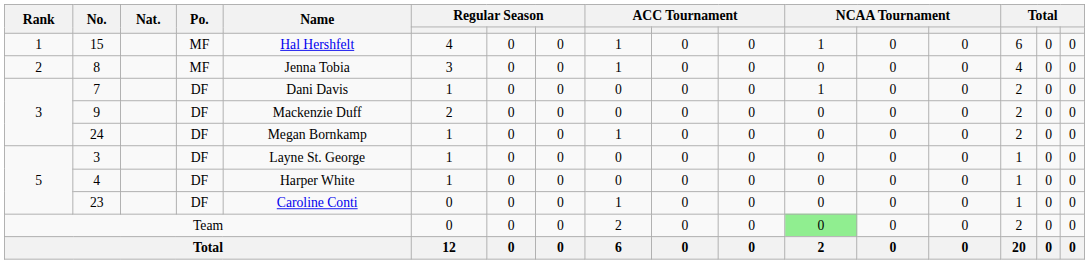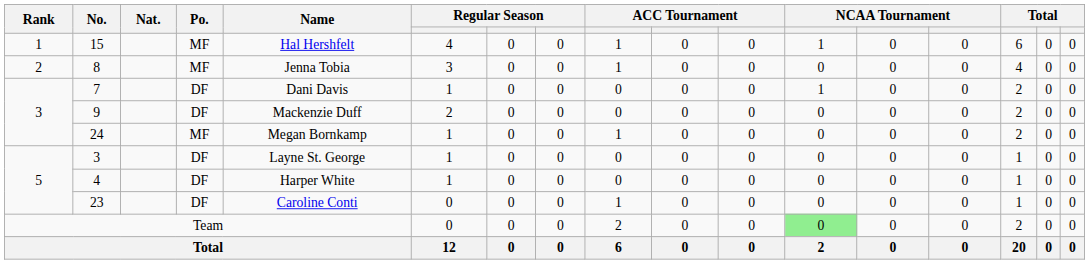24 | Po.: DF -> MF
